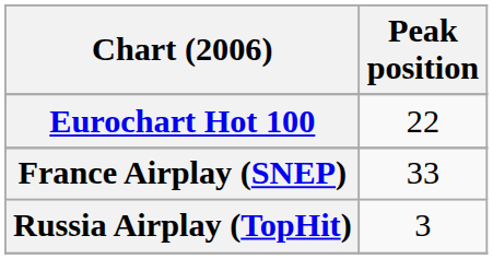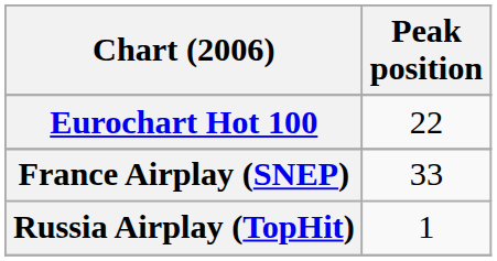Russia Airplay (TopHit) | Peak position: 3 -> 1
